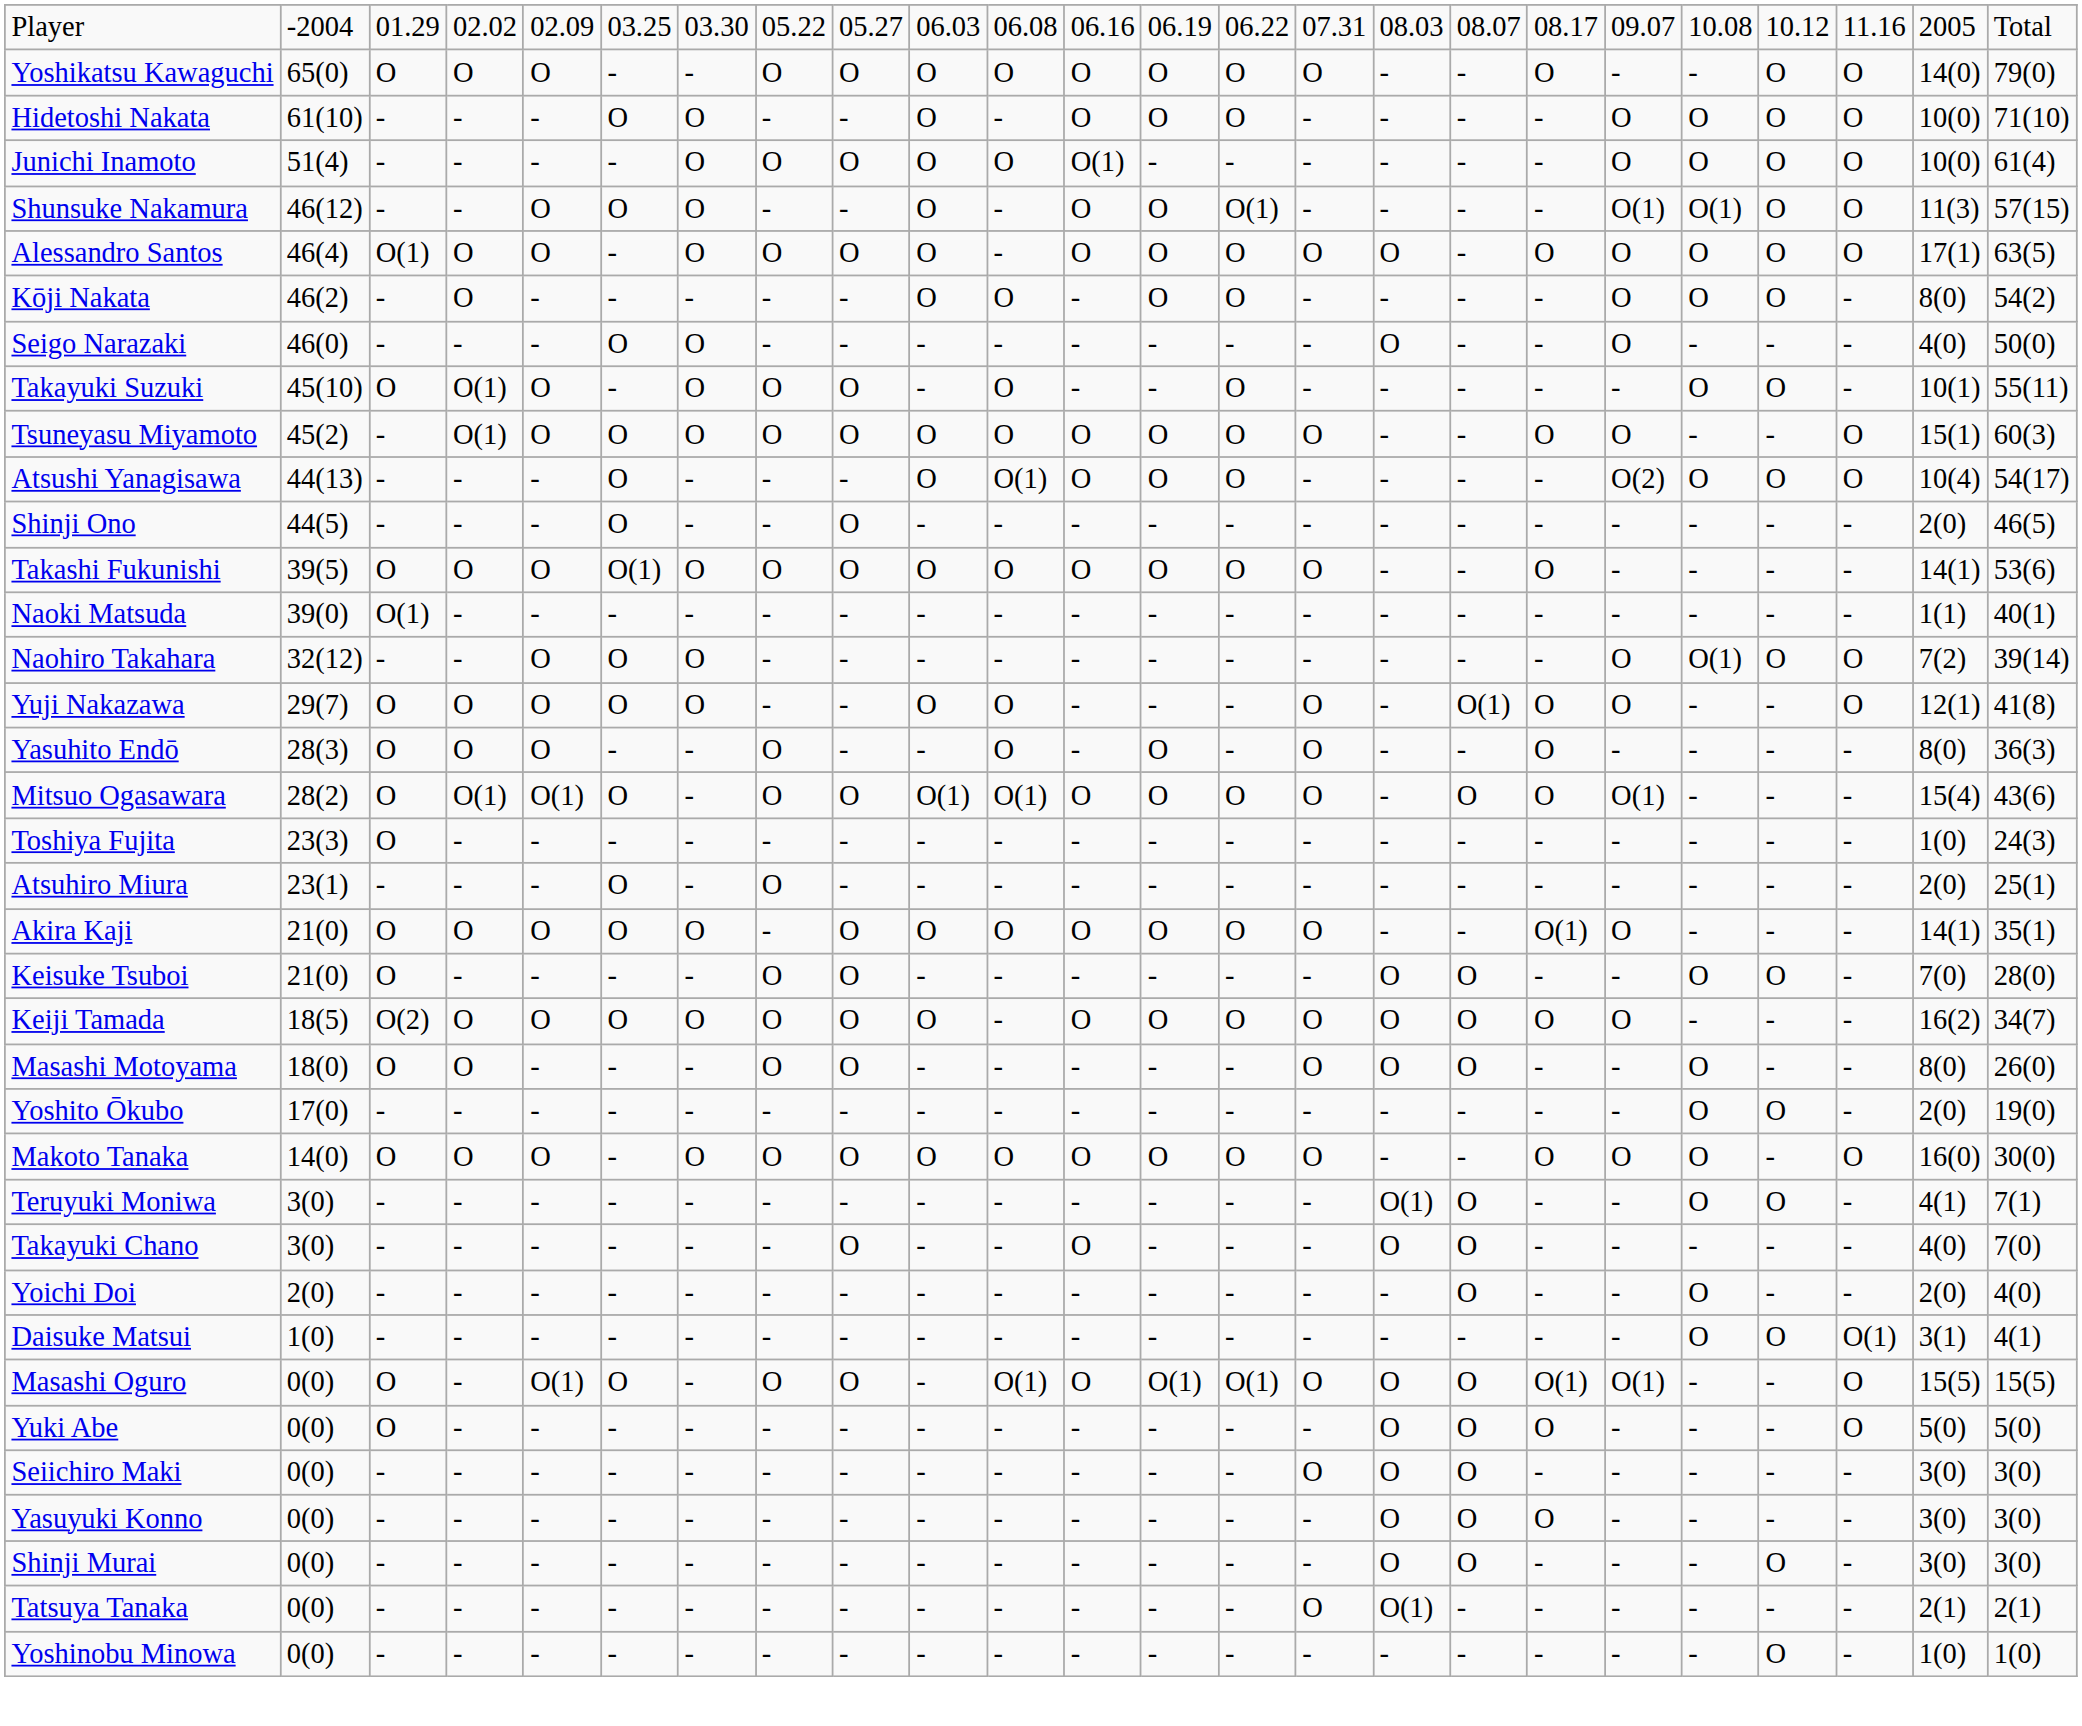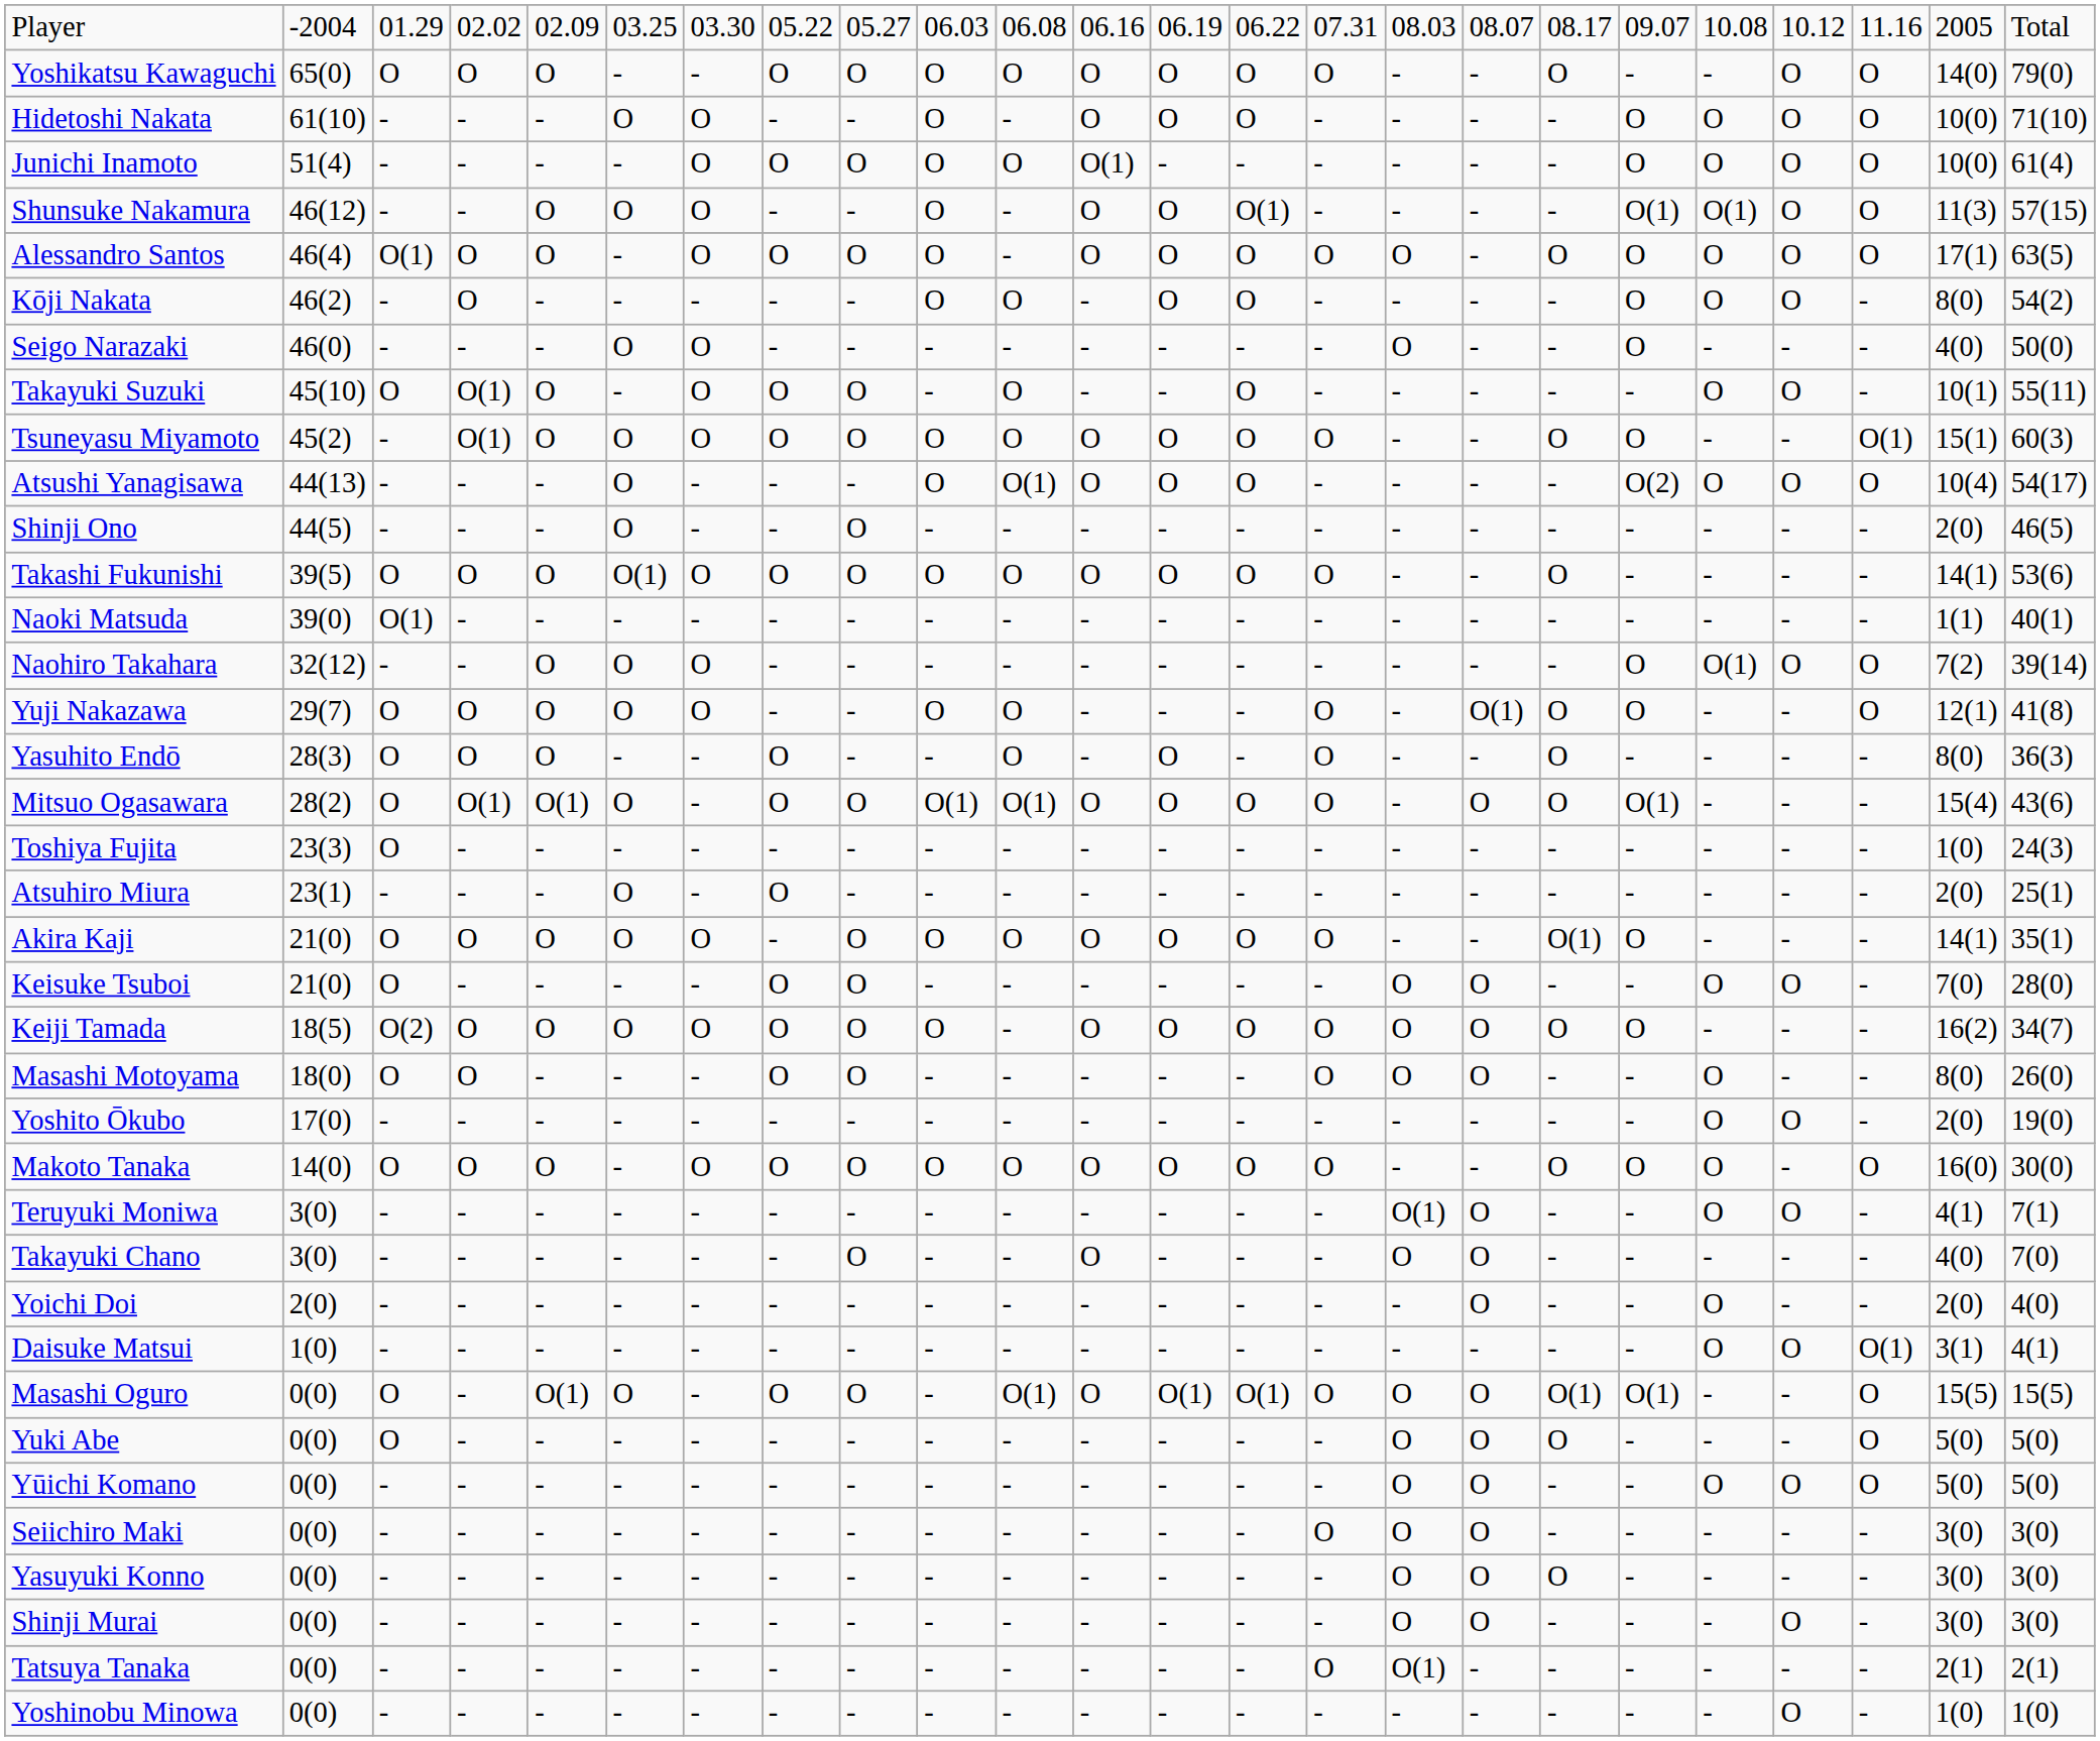Tsuneyasu Miyamoto | column 22: O -> O(1)
+ row: Yūichi Komano | 0(0) | - | - | - | - | - | - | - | - | - | - | - | - | - | O | O | - | - | O | O | O | 5(0) | 5(0)
